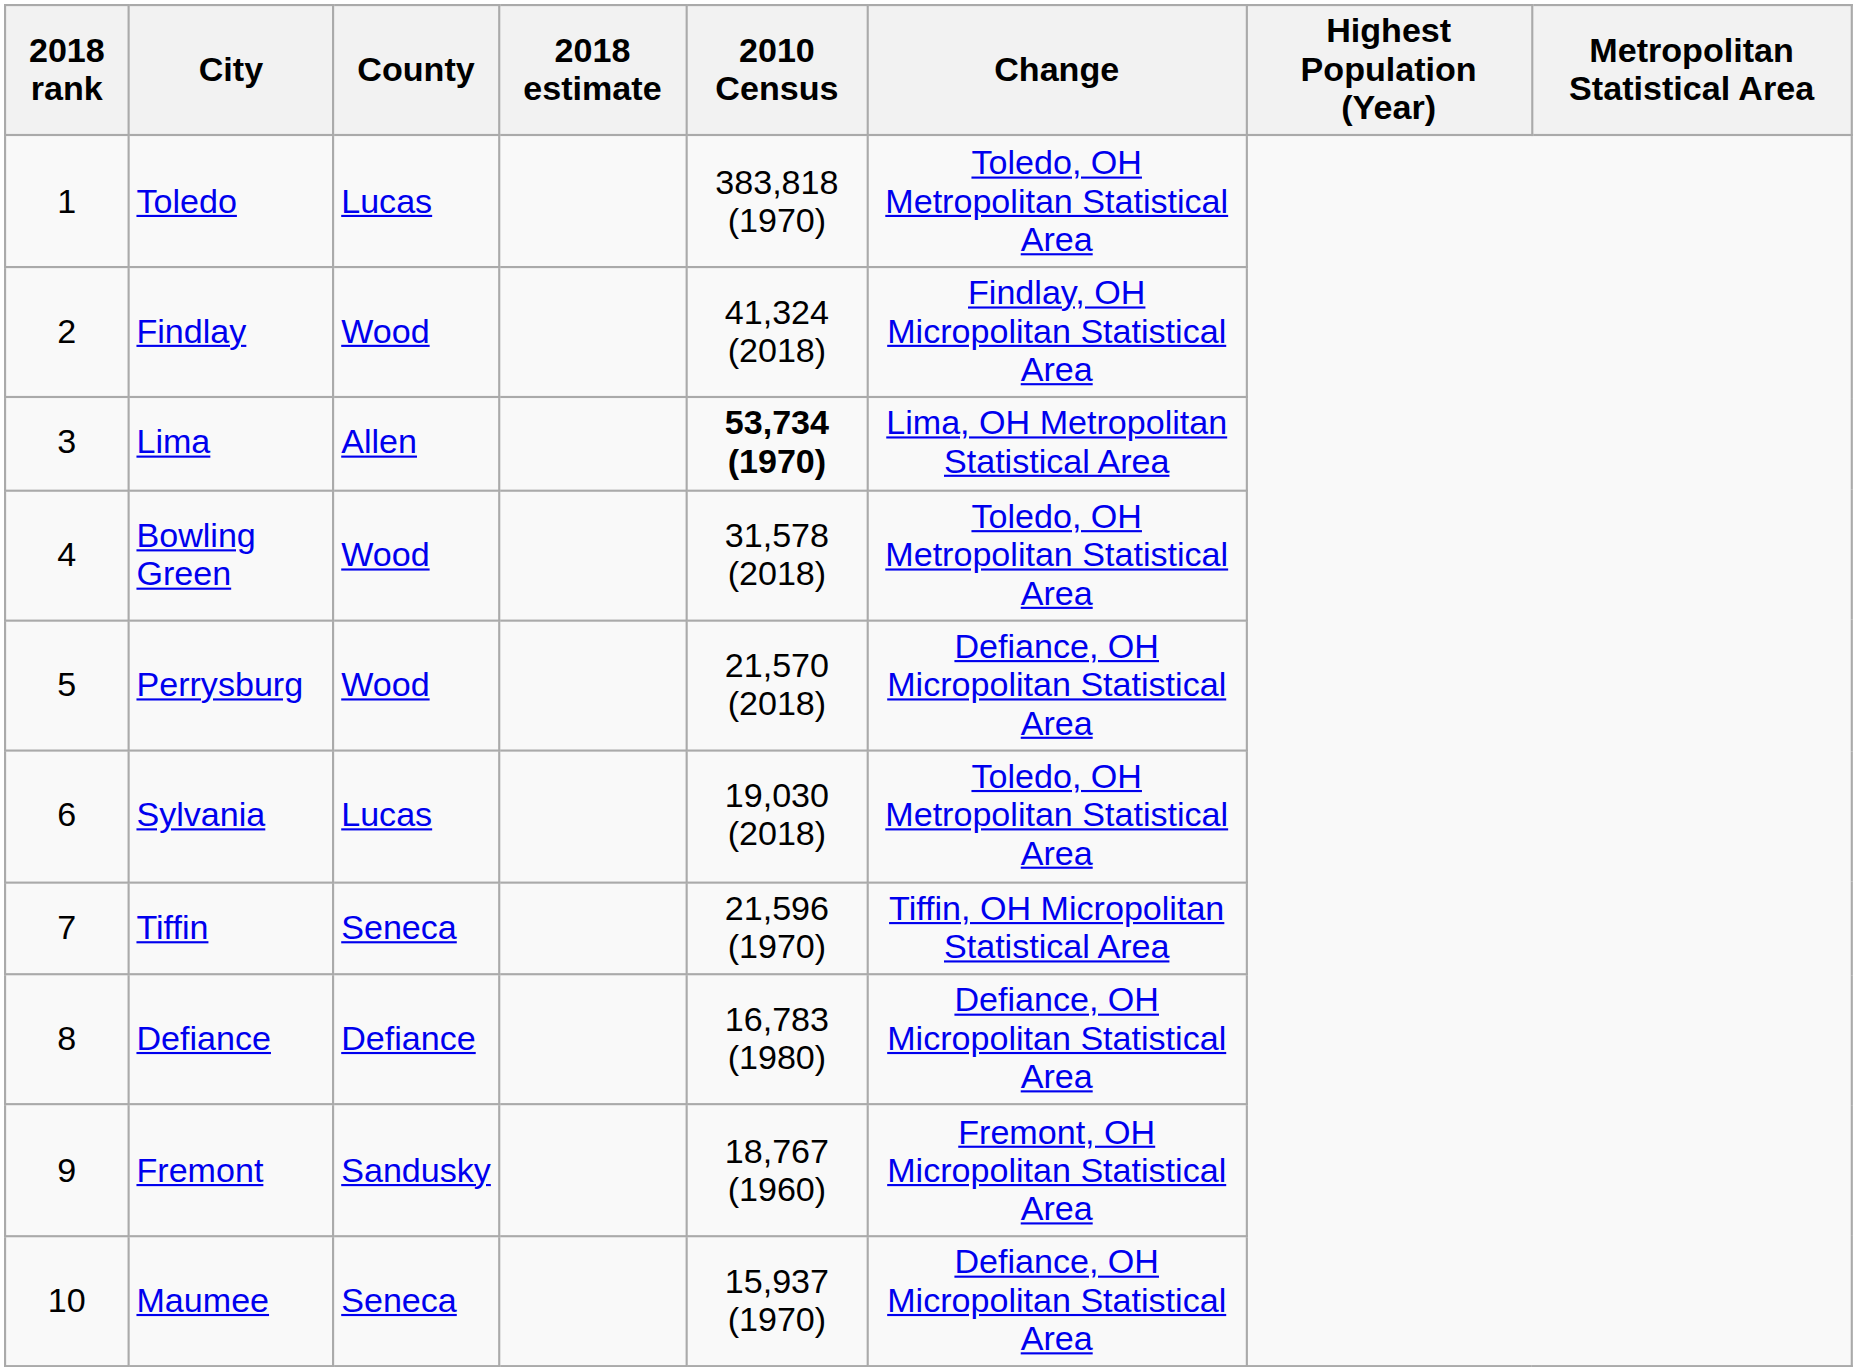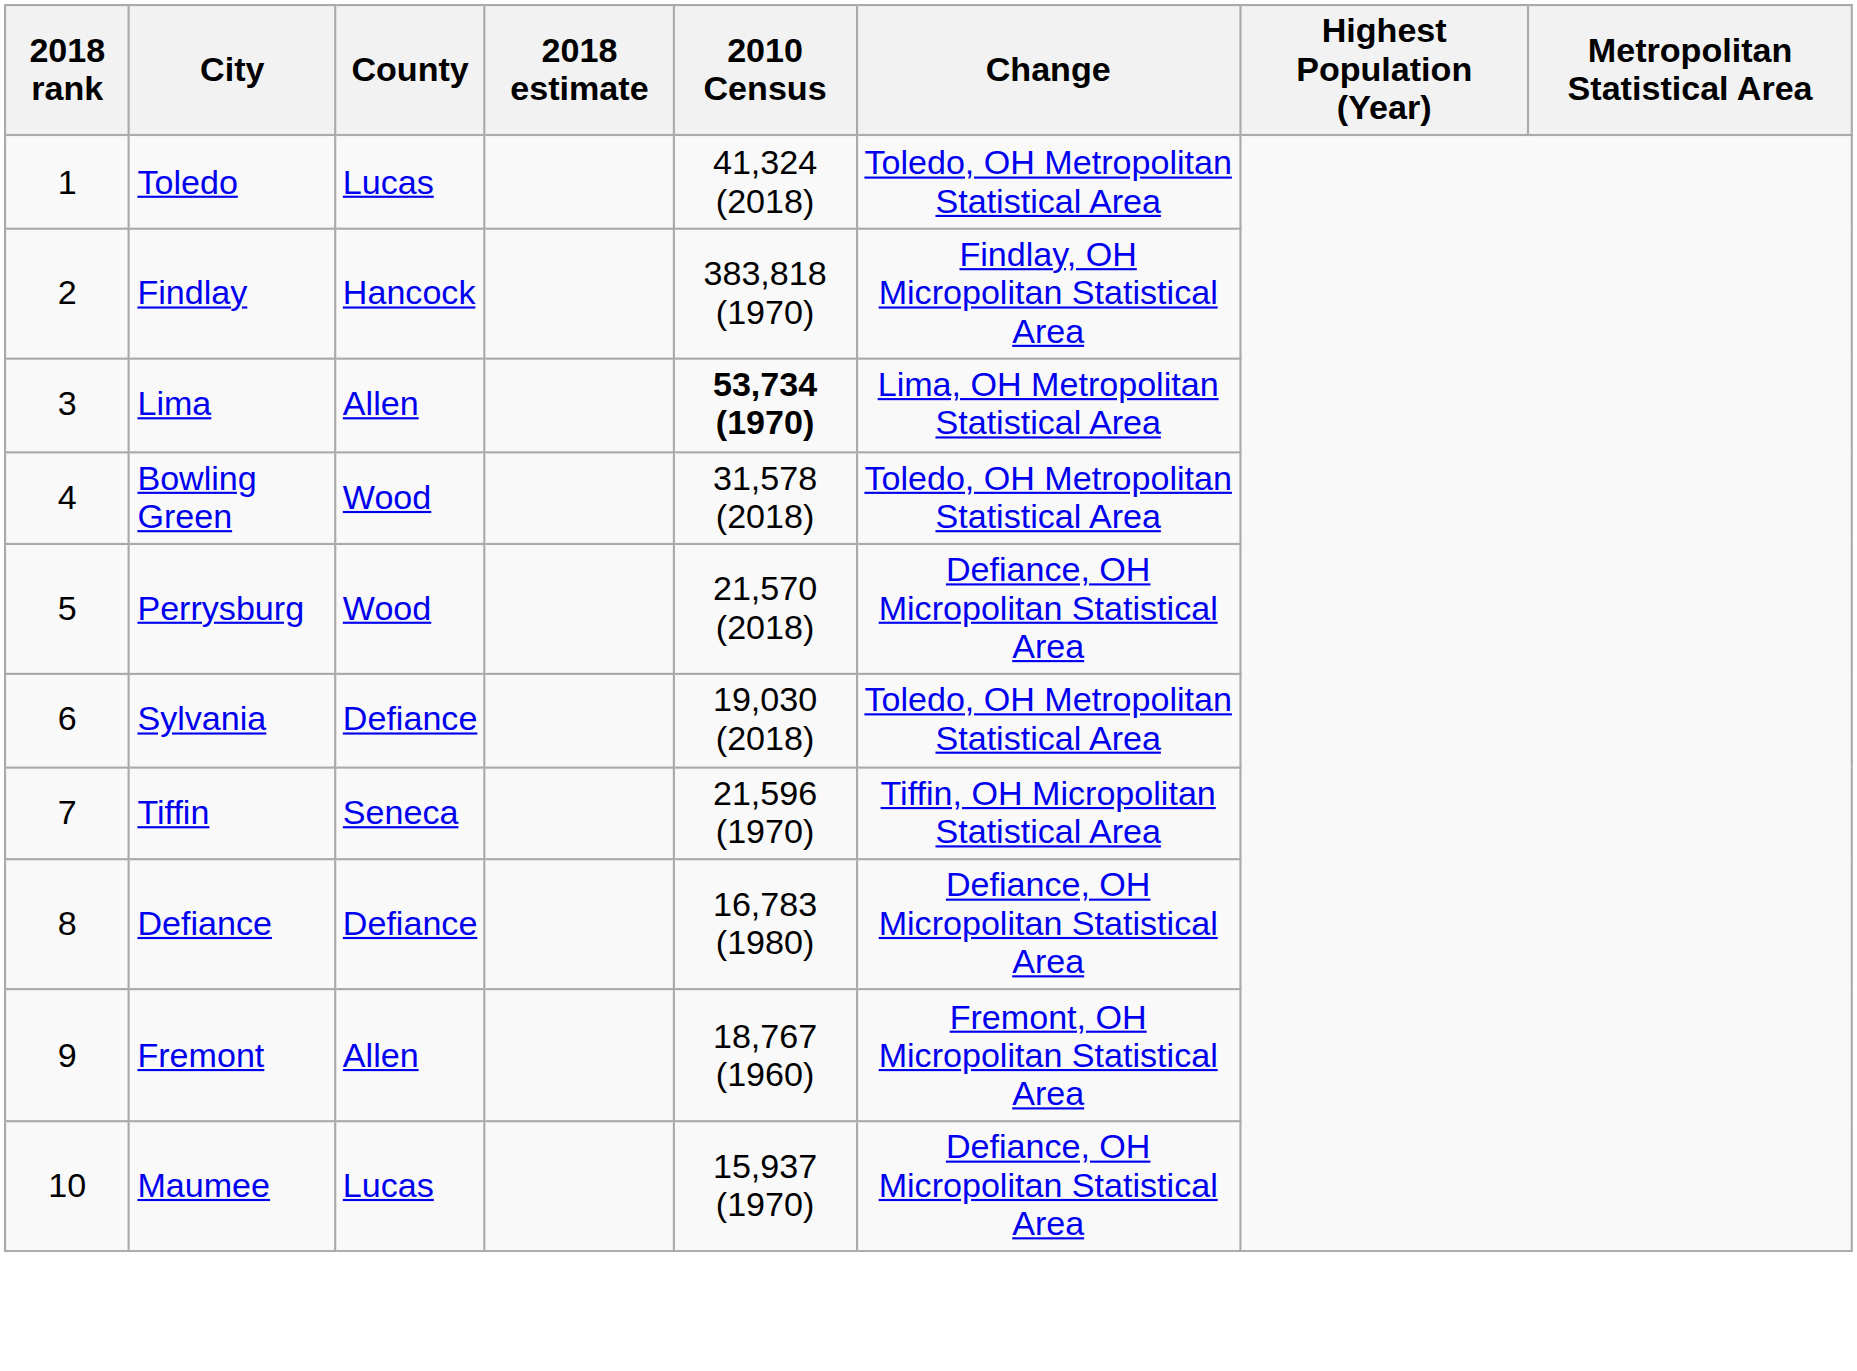Toledo | 2010 Census: 383,818 (1970) -> 41,324 (2018)
Findlay | County: Wood -> Hancock
Findlay | 2010 Census: 41,324 (2018) -> 383,818 (1970)
Sylvania | County: Lucas -> Defiance
Fremont | County: Sandusky -> Allen
Maumee | County: Seneca -> Lucas
